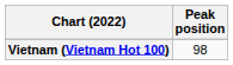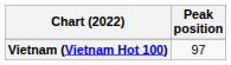Vietnam (Vietnam Hot 100) | Peak position: 98 -> 97
